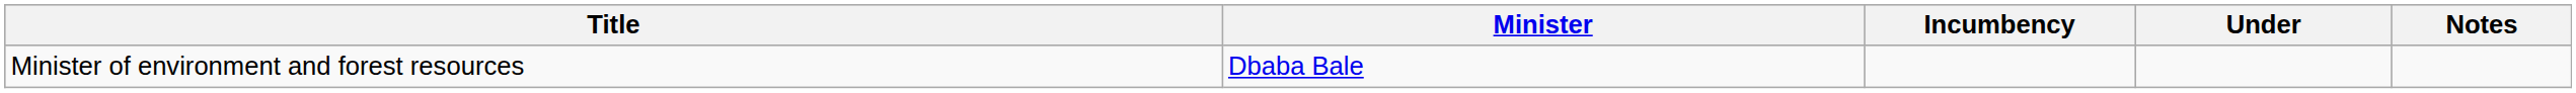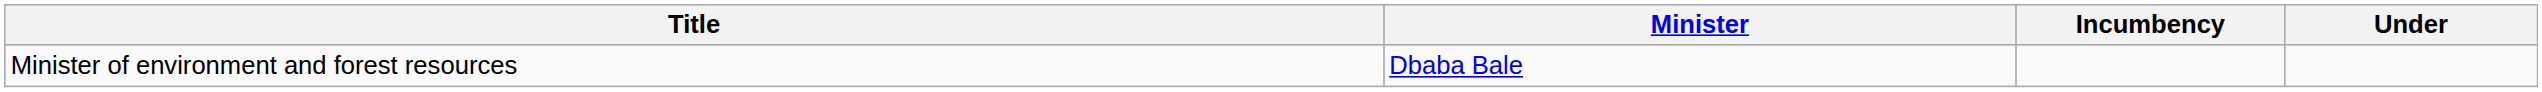- column: Notes
